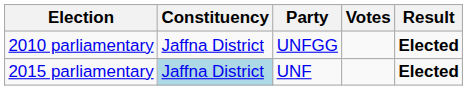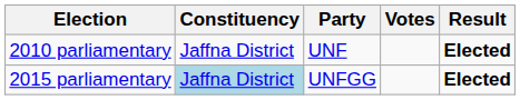2010 parliamentary | Party: UNFGG -> UNF
2015 parliamentary | Party: UNF -> UNFGG
